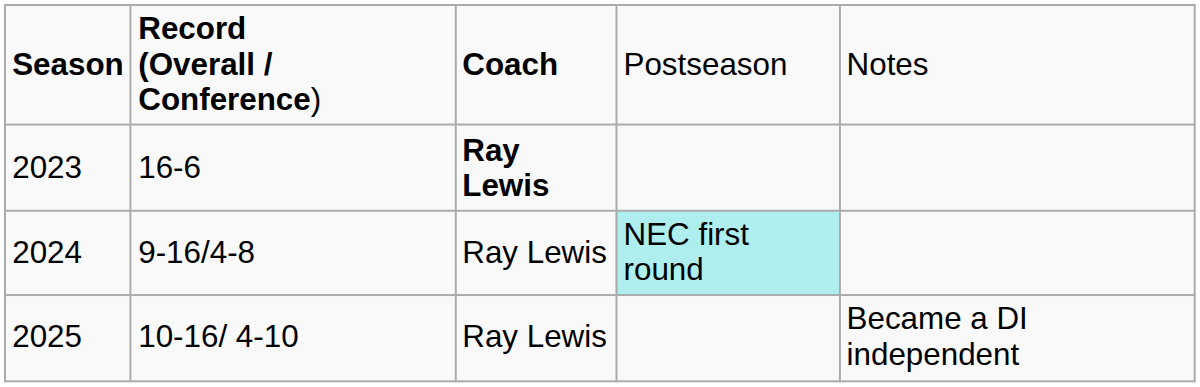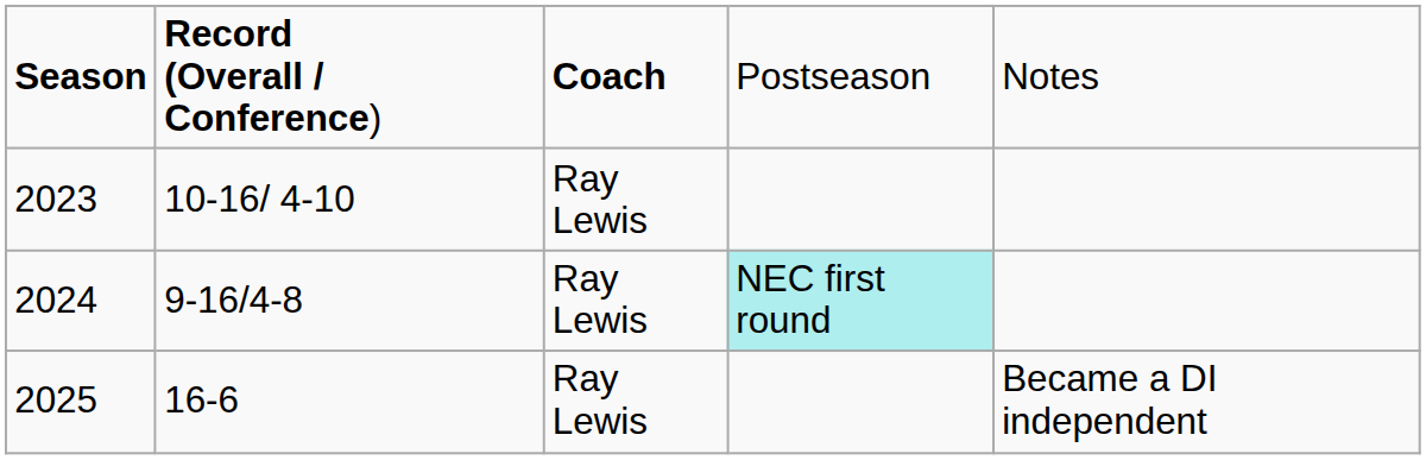2023 | column 2: 16-6 -> 10-16/ 4-10
2023 | column 3: bold -> normal
2025 | column 2: 10-16/ 4-10 -> 16-6
